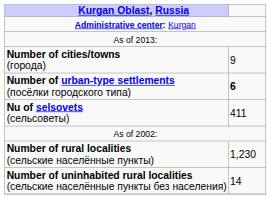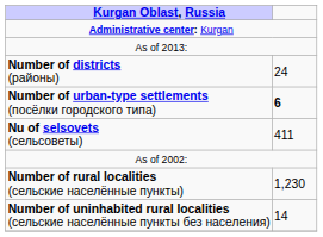+ row: Number of districts (районы) | 24
- row: Number of cities/towns (города) | 9
